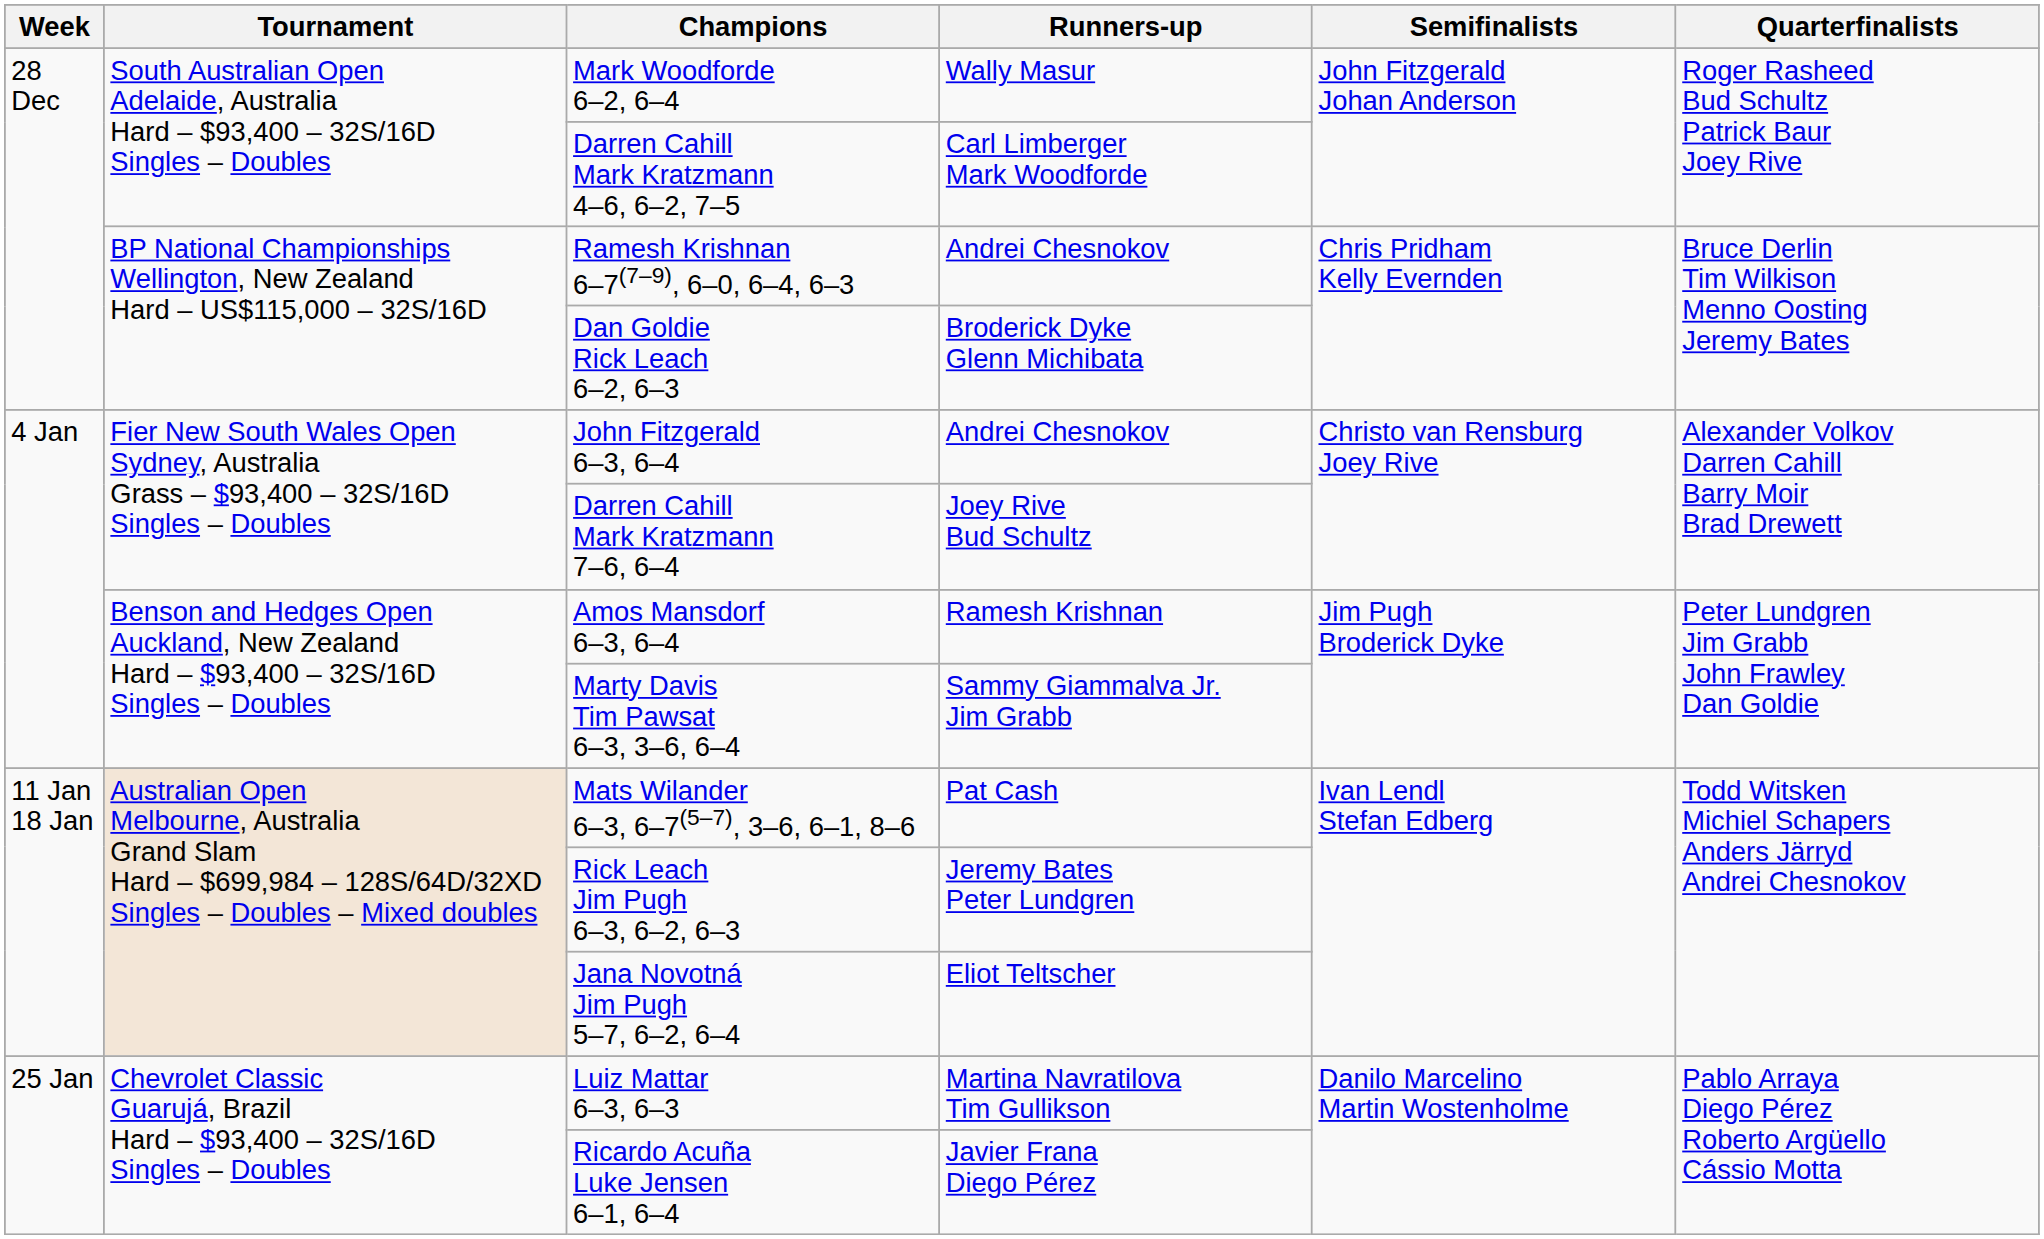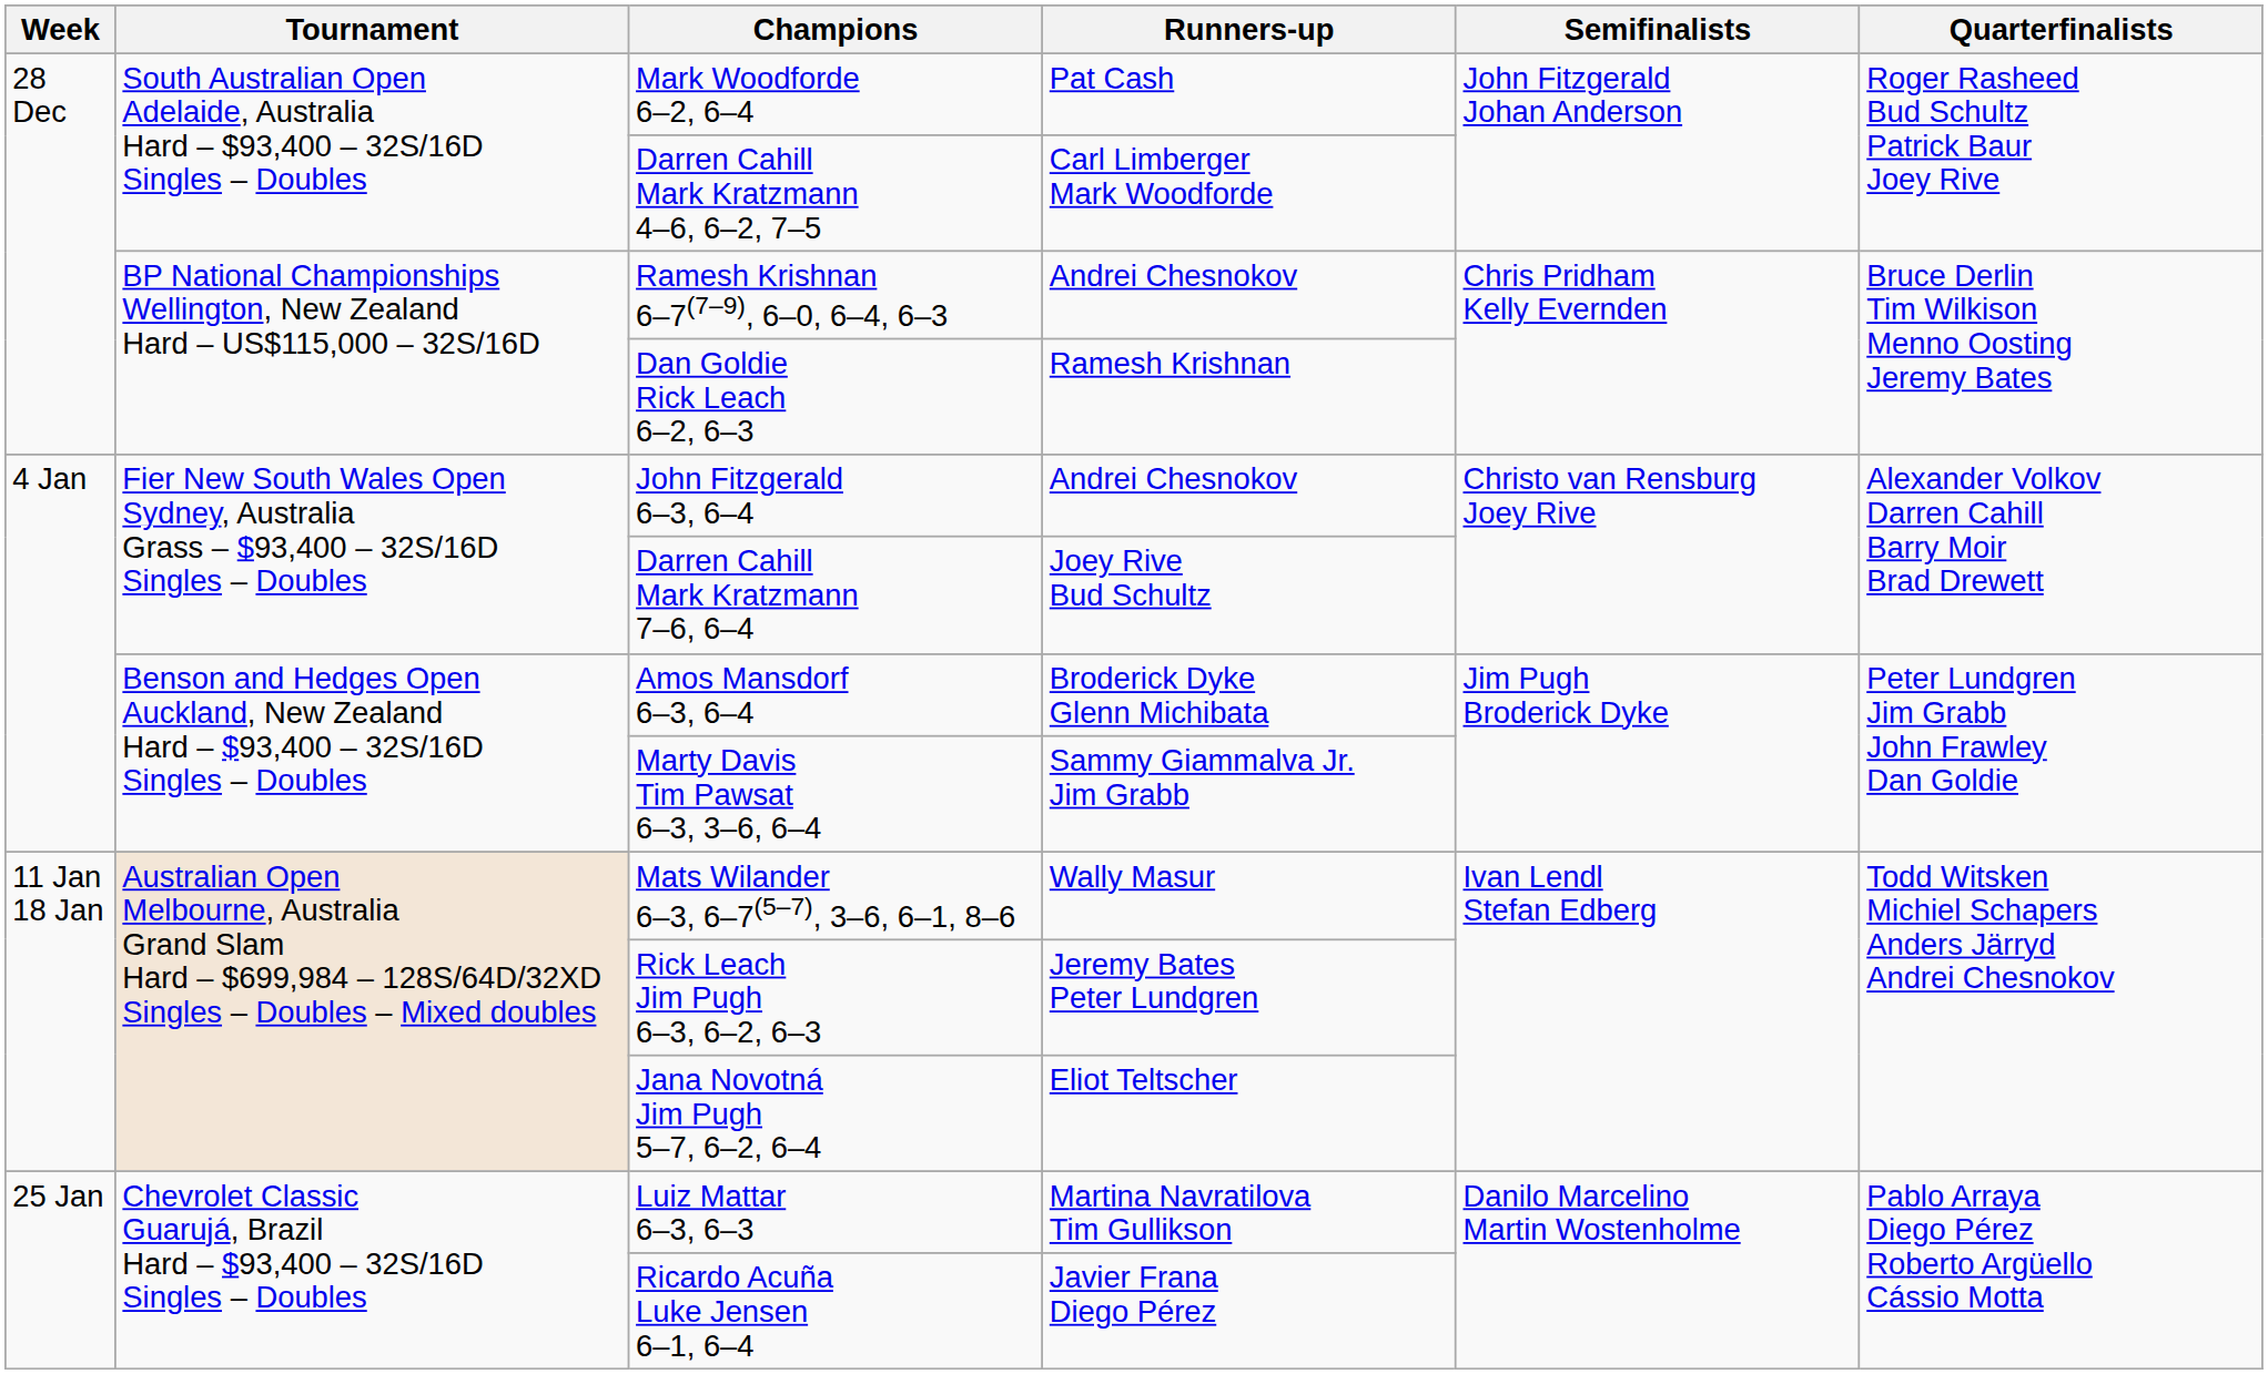Mark Woodforde 6–2, 6–4 | Runners-up: Wally Masur -> Pat Cash
Dan Goldie Rick Leach 6–2, 6–3 | Runners-up: Broderick Dyke Glenn Michibata -> Ramesh Krishnan
Amos Mansdorf 6–3, 6–4 | Runners-up: Ramesh Krishnan -> Broderick Dyke Glenn Michibata
Mats Wilander 6–3, 6–7(5–7), 3–6, 6–1, 8–6 | Runners-up: Pat Cash -> Wally Masur
